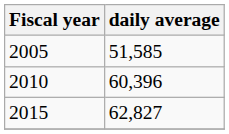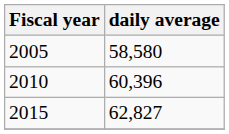2005 | daily average: 51,585 -> 58,580
